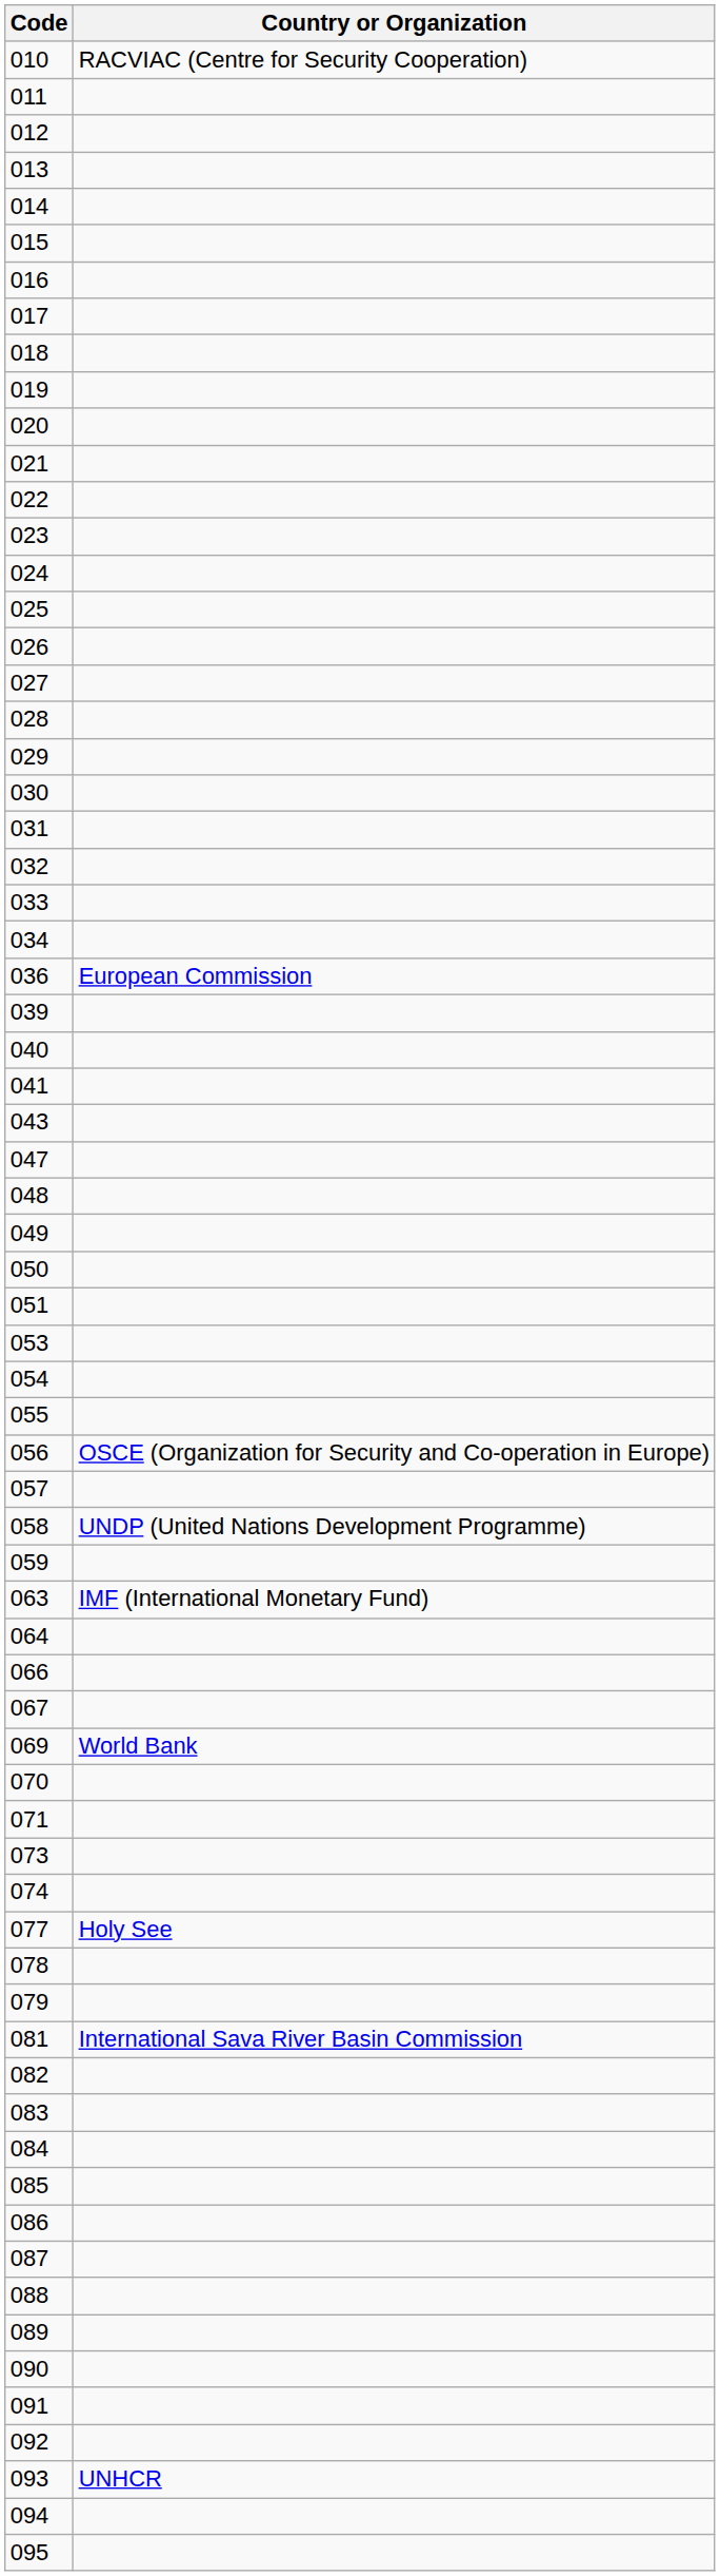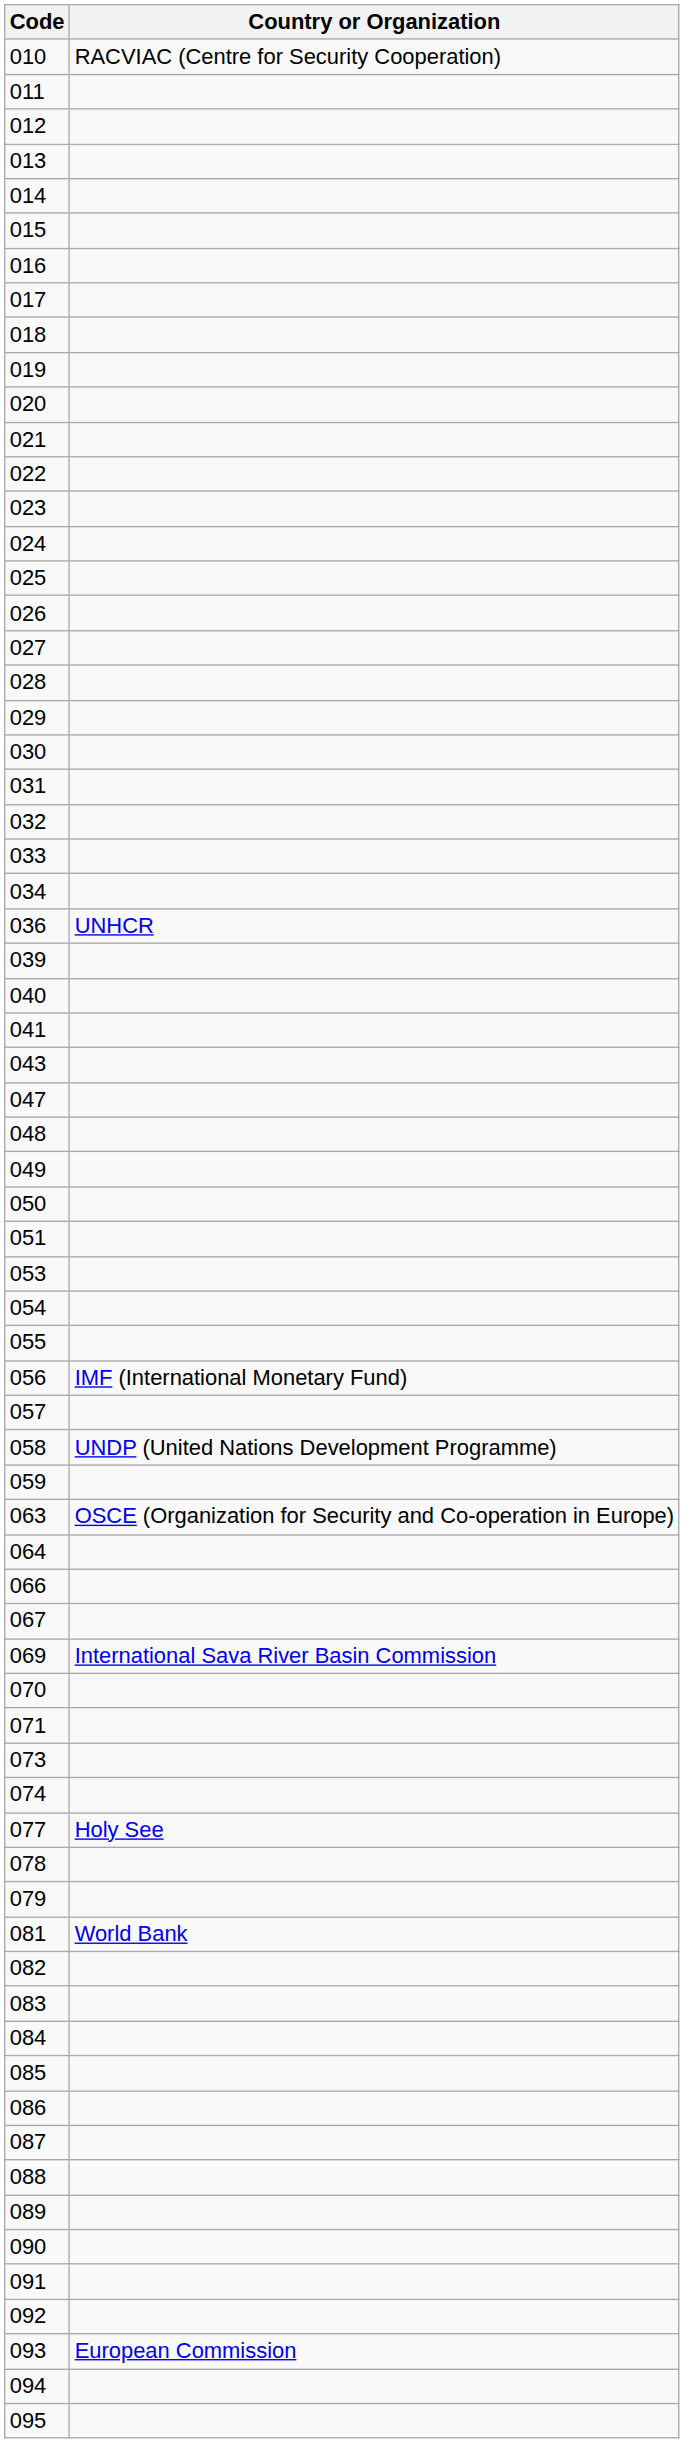036 | Country or Organization: European Commission -> UNHCR
056 | Country or Organization: OSCE (Organization for Security and Co-operation in Europe) -> IMF (International Monetary Fund)
063 | Country or Organization: IMF (International Monetary Fund) -> OSCE (Organization for Security and Co-operation in Europe)
069 | Country or Organization: World Bank -> International Sava River Basin Commission
081 | Country or Organization: International Sava River Basin Commission -> World Bank
093 | Country or Organization: UNHCR -> European Commission
